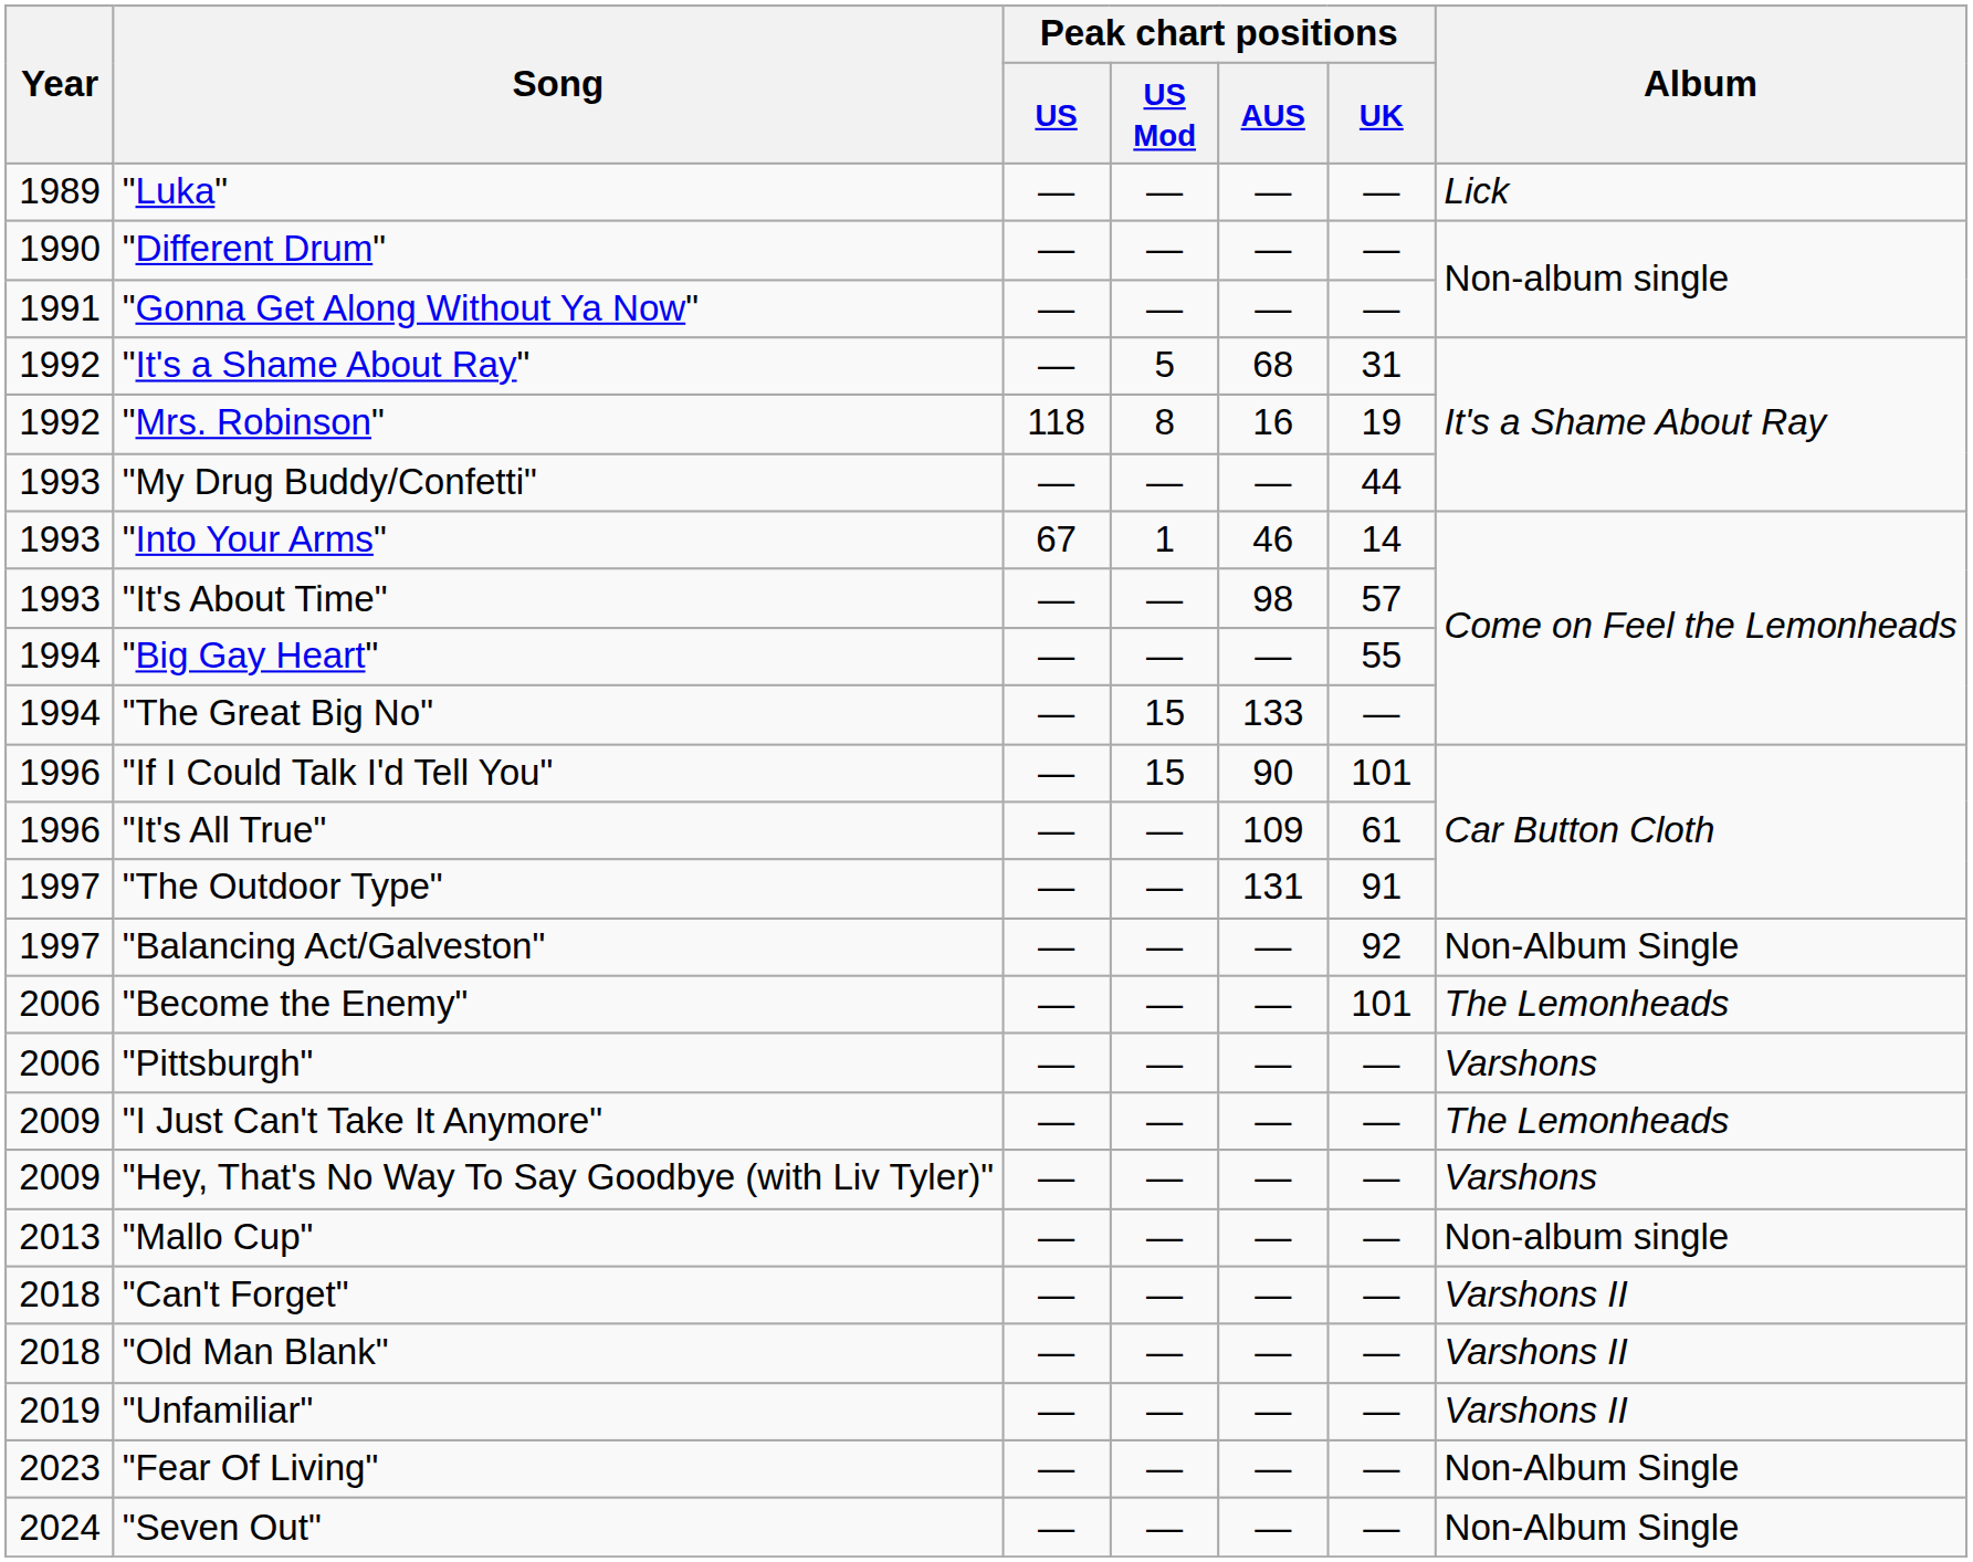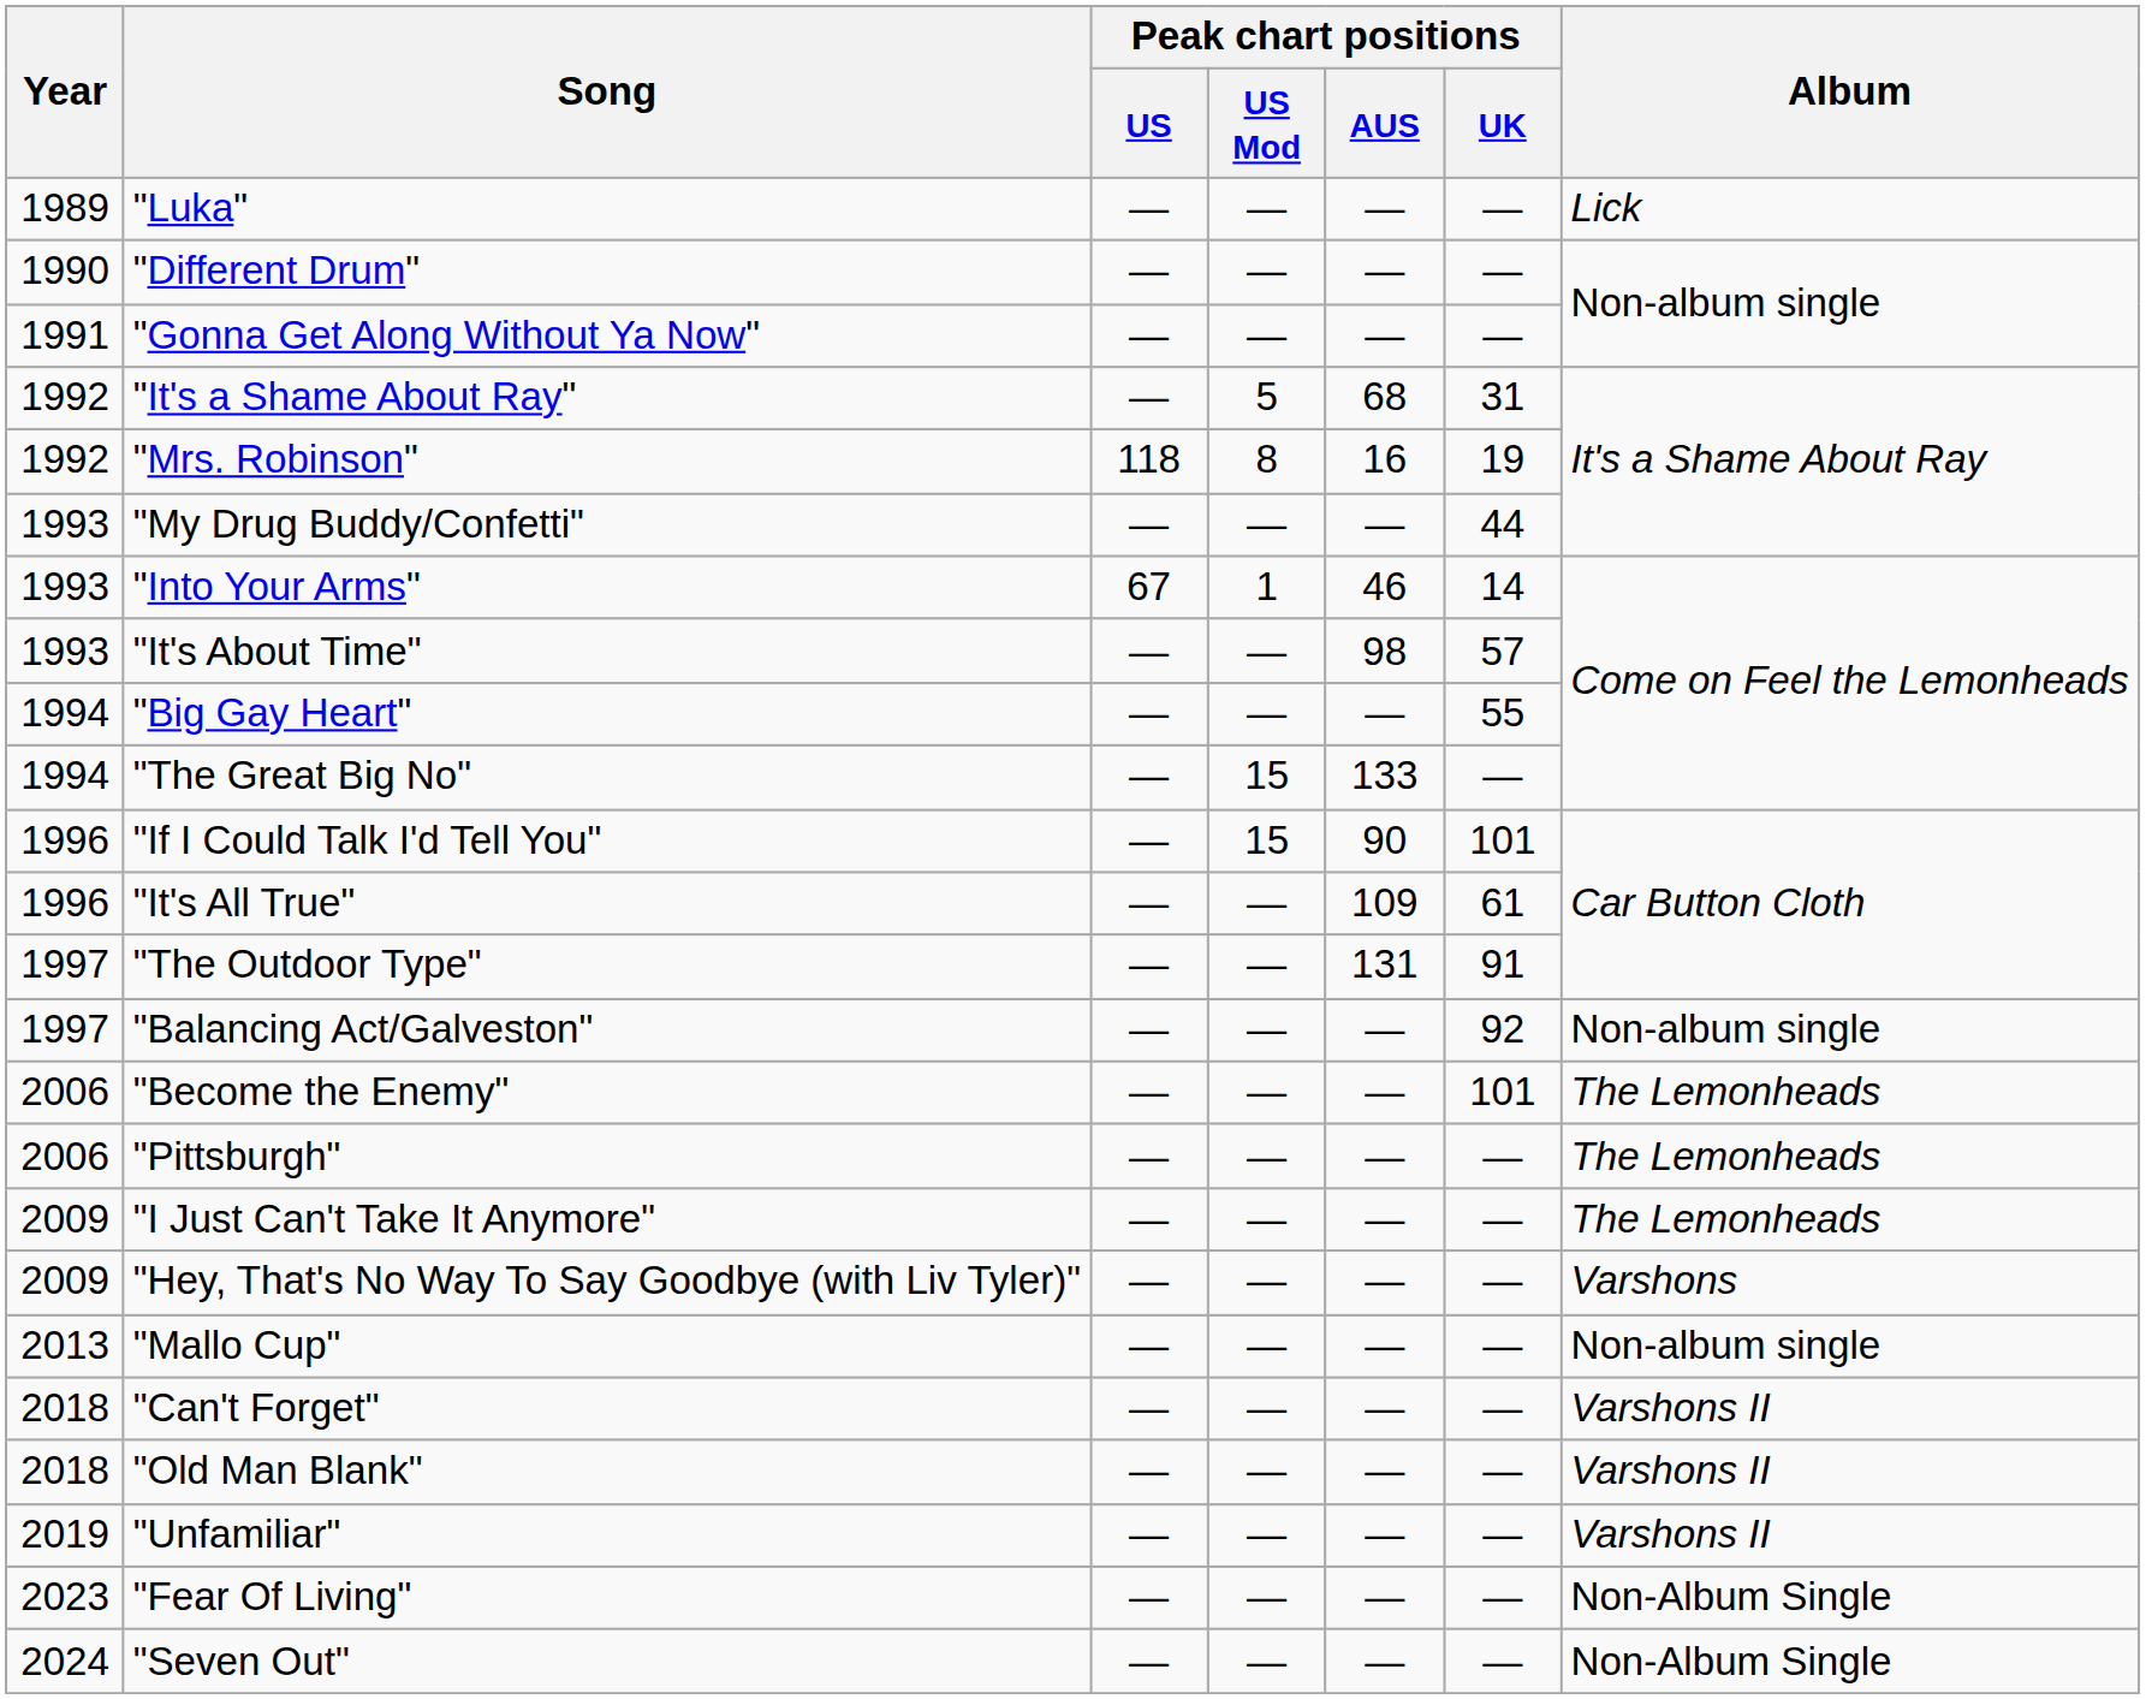"Balancing Act/Galveston" | Album: Non-Album Single -> Non-album single
"Pittsburgh" | Album: Varshons -> The Lemonheads
